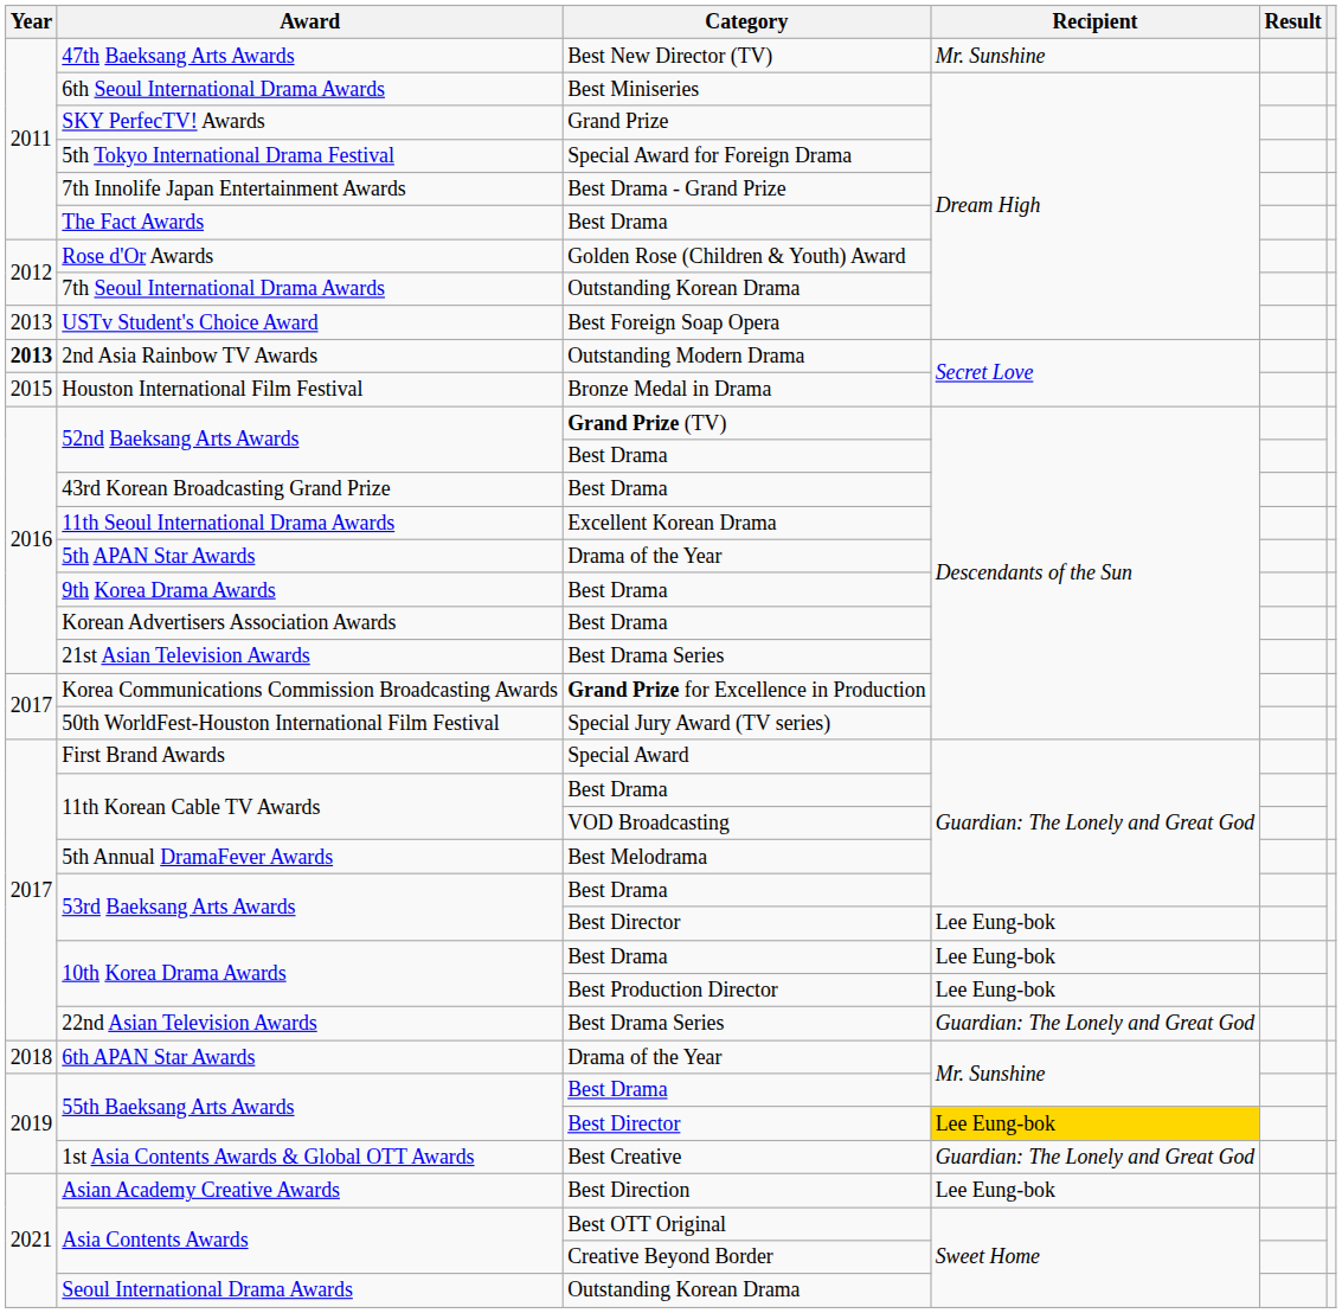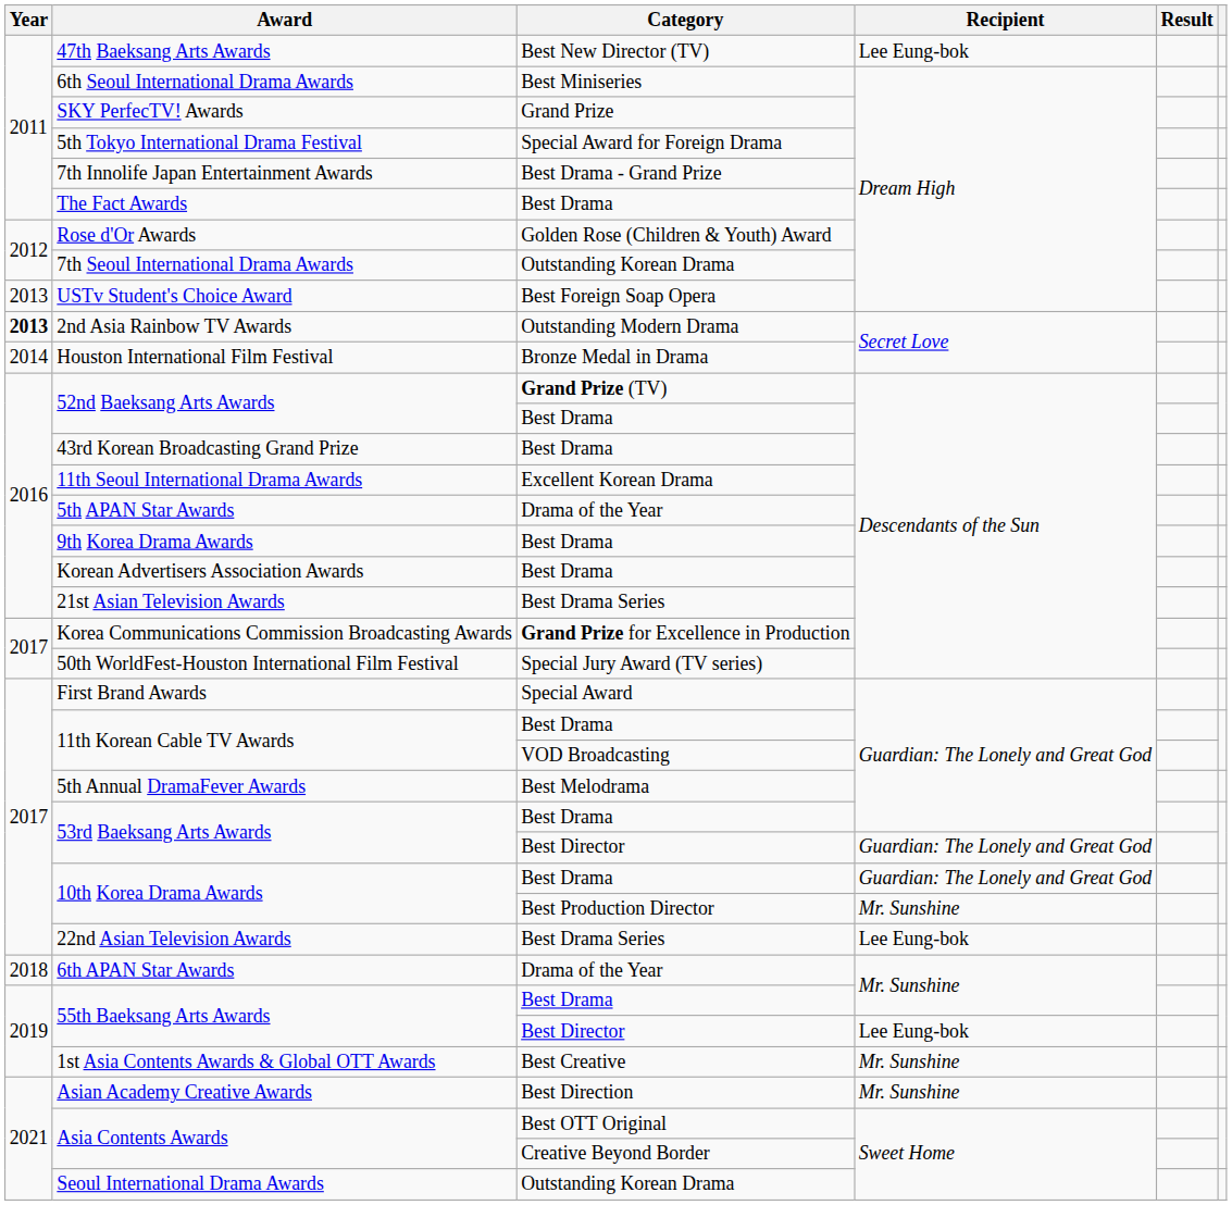47th Baeksang Arts Awards | Recipient: Mr. Sunshine -> Lee Eung-bok
Houston International Film Festival | Year: 2015 -> 2014
53rd Baeksang Arts Awards / Best Director | Recipient: Lee Eung-bok -> Guardian: The Lonely and Great God
10th Korea Drama Awards / Best Drama | Recipient: Lee Eung-bok -> Guardian: The Lonely and Great God
10th Korea Drama Awards / Best Production Director | Recipient: Lee Eung-bok -> Mr. Sunshine
22nd Asian Television Awards | Recipient: Guardian: The Lonely and Great God -> Lee Eung-bok
55th Baeksang Arts Awards / Best Director | Recipient: gold background -> no background
1st Asia Contents Awards & Global OTT Awards | Recipient: Guardian: The Lonely and Great God -> Mr. Sunshine
Asian Academy Creative Awards | Recipient: Lee Eung-bok -> Mr. Sunshine
